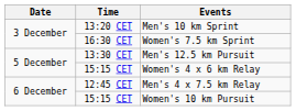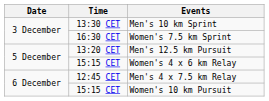Men's 10 km Sprint | Time: 13:20 CET -> 13:30 CET
Men's 12.5 km Pursuit | Time: 13:30 CET -> 13:20 CET
